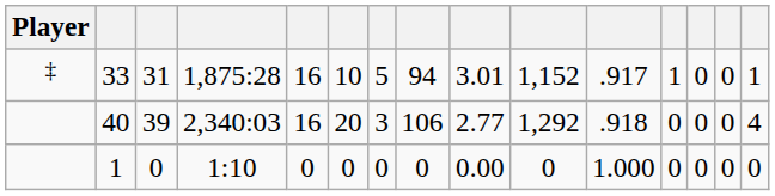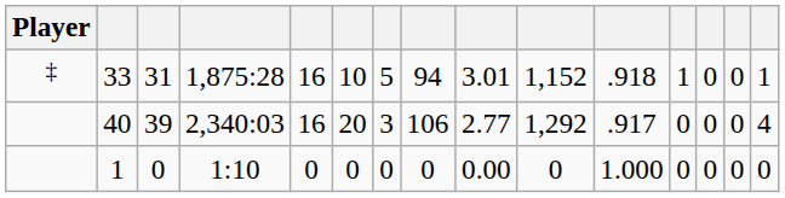33 | column 11: .917 -> .918
40 | column 11: .918 -> .917
